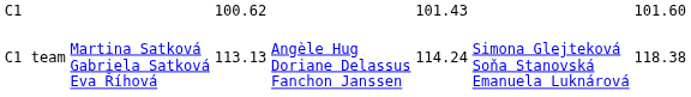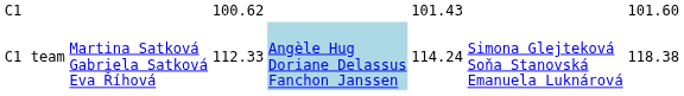C1 team | column 3: 113.13 -> 112.33
C1 team | column 4: no background -> lightblue background
